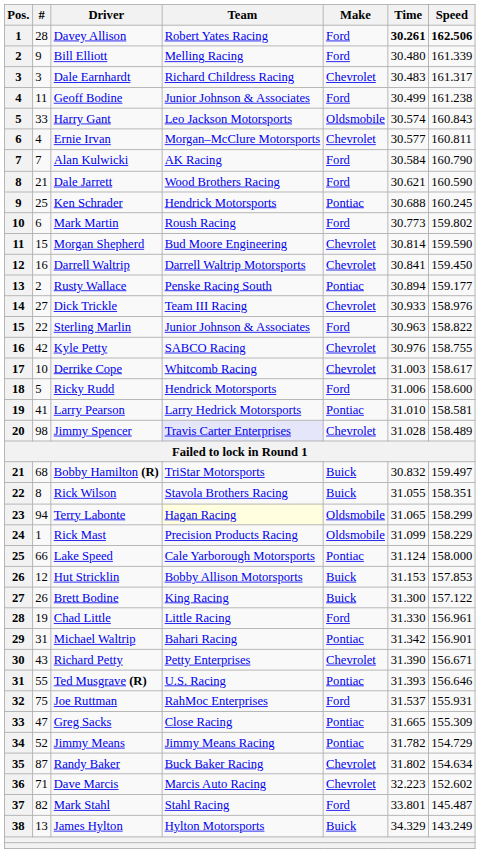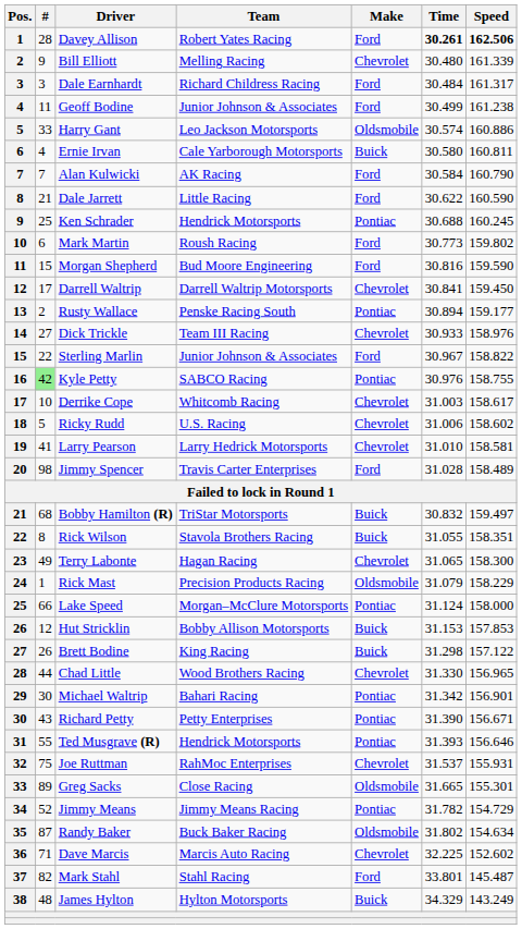Bill Elliott | Make: Ford -> Chevrolet
Dale Earnhardt | Make: Chevrolet -> Ford
Dale Earnhardt | Time: 30.483 -> 30.484
Harry Gant | Speed: 160.843 -> 160.886
Ernie Irvan | Team: Morgan–McClure Motorsports -> Cale Yarborough Motorsports
Ernie Irvan | Make: Chevrolet -> Buick
Ernie Irvan | Time: 30.577 -> 30.580
Dale Jarrett | Team: Wood Brothers Racing -> Little Racing
Dale Jarrett | Time: 30.621 -> 30.622
Morgan Shepherd | Make: Chevrolet -> Ford
Morgan Shepherd | Time: 30.814 -> 30.816
Darrell Waltrip | #: 16 -> 17
Sterling Marlin | Time: 30.963 -> 30.967
Kyle Petty | #: no background -> lightgreen background
Kyle Petty | Make: Chevrolet -> Pontiac
Ricky Rudd | Team: Hendrick Motorsports -> U.S. Racing
Ricky Rudd | Make: Ford -> Chevrolet
Ricky Rudd | Speed: 158.600 -> 158.602
Larry Pearson | Make: Pontiac -> Chevrolet
Jimmy Spencer | Team: lavender background -> no background
Jimmy Spencer | Make: Chevrolet -> Ford
Terry Labonte | #: 94 -> 49
Terry Labonte | Team: lightyellow background -> no background
Terry Labonte | Make: Oldsmobile -> Chevrolet
Terry Labonte | Speed: 158.299 -> 158.300
Rick Mast | Time: 31.099 -> 31.079
Lake Speed | Team: Cale Yarborough Motorsports -> Morgan–McClure Motorsports
Brett Bodine | Time: 31.300 -> 31.298
Chad Little | #: 19 -> 44
Chad Little | Team: Little Racing -> Wood Brothers Racing
Chad Little | Make: Ford -> Chevrolet
Chad Little | Speed: 156.961 -> 156.965
Michael Waltrip | #: 31 -> 30
Richard Petty | Make: Chevrolet -> Pontiac
Ted Musgrave (R) | Team: U.S. Racing -> Hendrick Motorsports
Joe Ruttman | Make: Ford -> Chevrolet
Greg Sacks | #: 47 -> 89
Greg Sacks | Make: Pontiac -> Oldsmobile
Greg Sacks | Speed: 155.309 -> 155.301
Randy Baker | Make: Chevrolet -> Oldsmobile
Dave Marcis | Time: 32.223 -> 32.225
James Hylton | #: 13 -> 48
